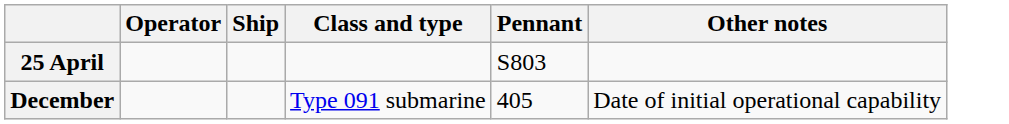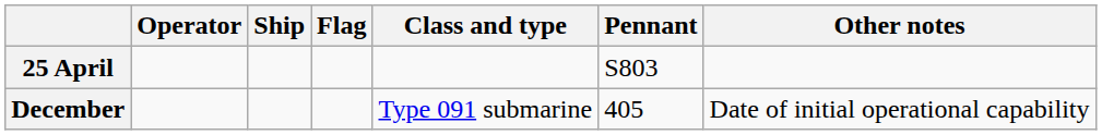+ column: Flag
